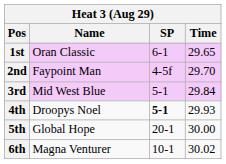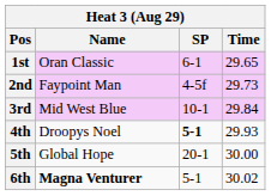2nd | Time: 29.70 -> 29.73
3rd | SP: 5-1 -> 10-1
6th | Name: normal -> bold
6th | SP: 10-1 -> 5-1
